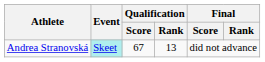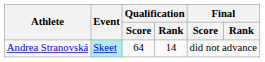Andrea Stranovská | Qualification / Score: 67 -> 64
Andrea Stranovská | Qualification / Rank: 13 -> 14
